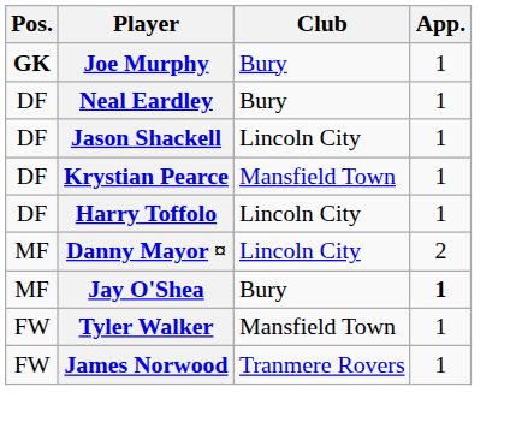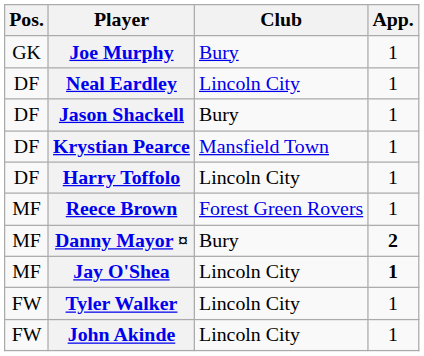Joe Murphy | Pos.: bold -> normal
Neal Eardley | Club: Bury -> Lincoln City
Jason Shackell | Club: Lincoln City -> Bury
+ row: MF | Reece Brown | Forest Green Rovers | 1
Danny Mayor ¤ | Club: Lincoln City -> Bury
Danny Mayor ¤ | App.: normal -> bold
Jay O'Shea | Club: Bury -> Lincoln City
Tyler Walker | Club: Mansfield Town -> Lincoln City
- row: FW | James Norwood | Tranmere Rovers | 1
+ row: FW | John Akinde | Lincoln City | 1
